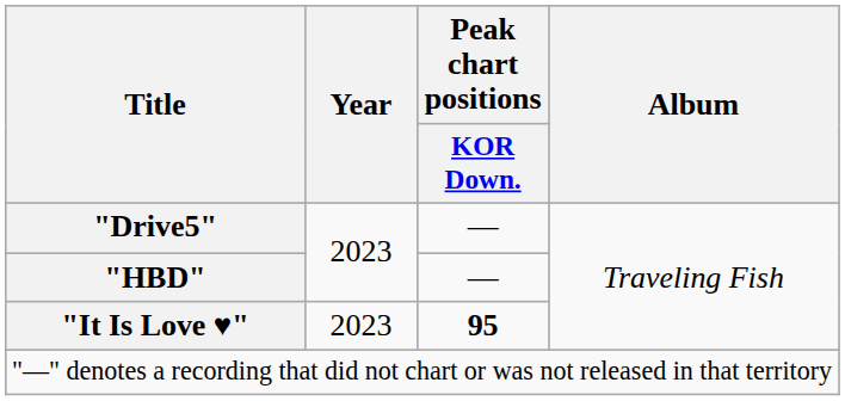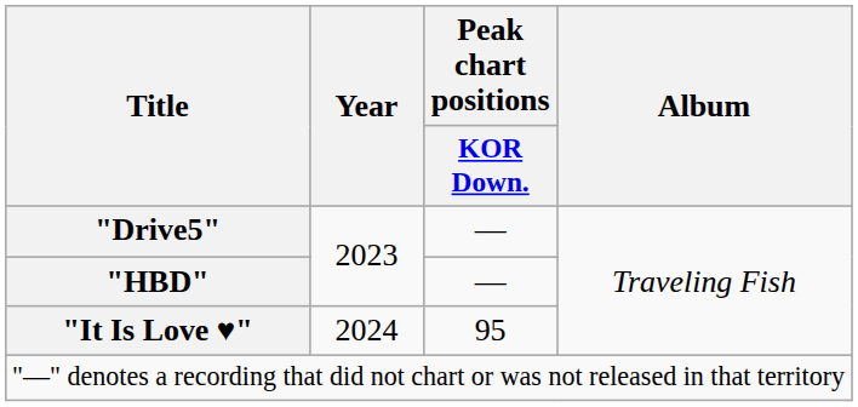"It Is Love ♥" | Year: 2023 -> 2024
"It Is Love ♥" | Peak chart positions / KOR Down.: bold -> normal
